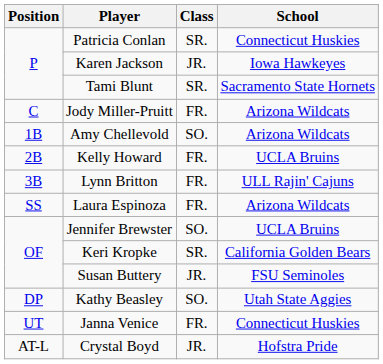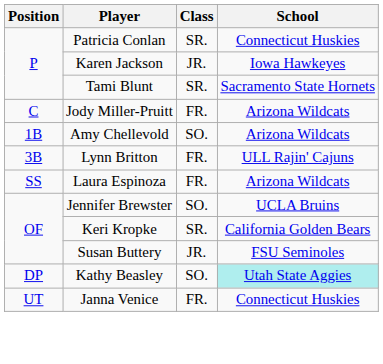- row: 2B | Kelly Howard | FR. | UCLA Bruins
Kathy Beasley | School: no background -> paleturquoise background
- row: AT-L | Crystal Boyd | JR. | Hofstra Pride
